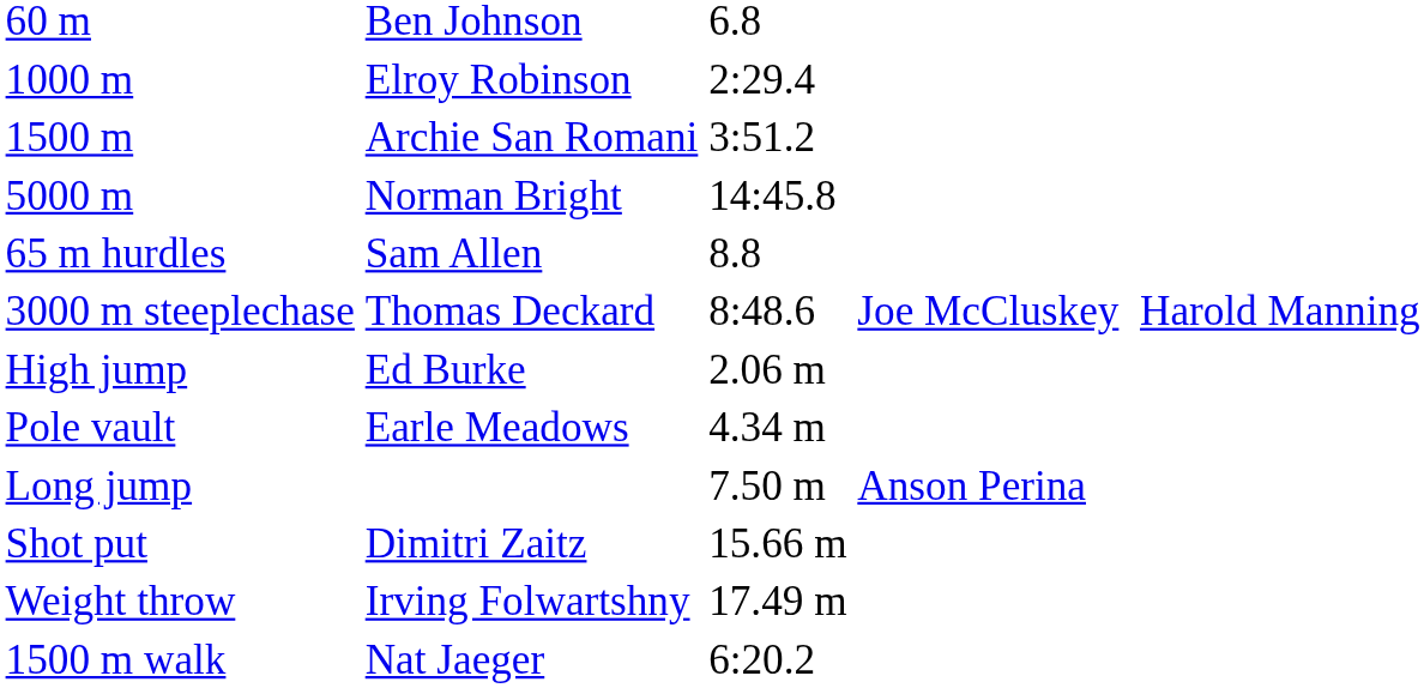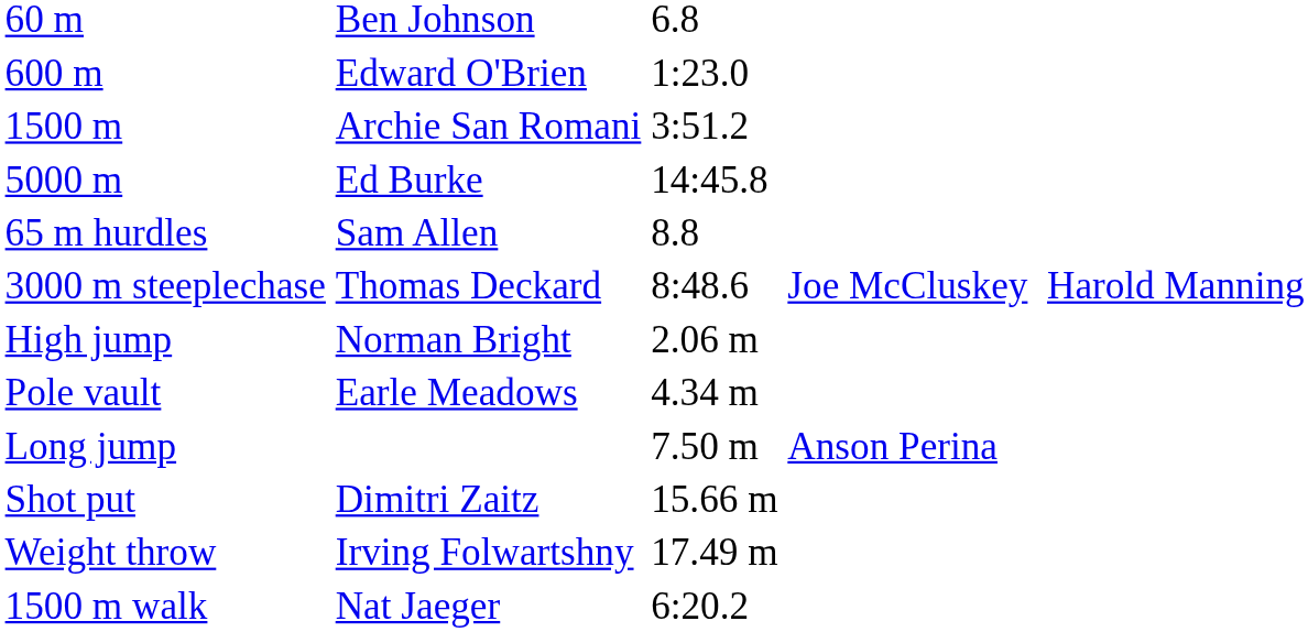+ row: 600 m | Edward O'Brien | 1:23.0
- row: 1000 m | Elroy Robinson | 2:29.4
5000 m | column 2: Norman Bright -> Ed Burke
High jump | column 2: Ed Burke -> Norman Bright
